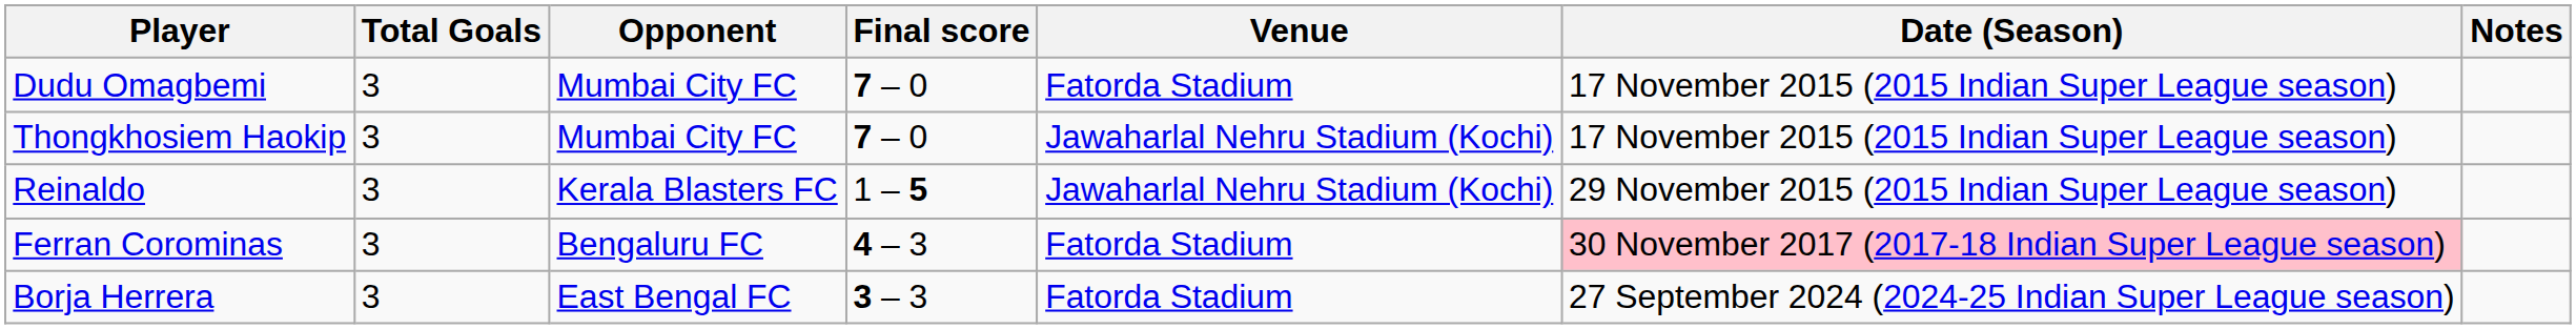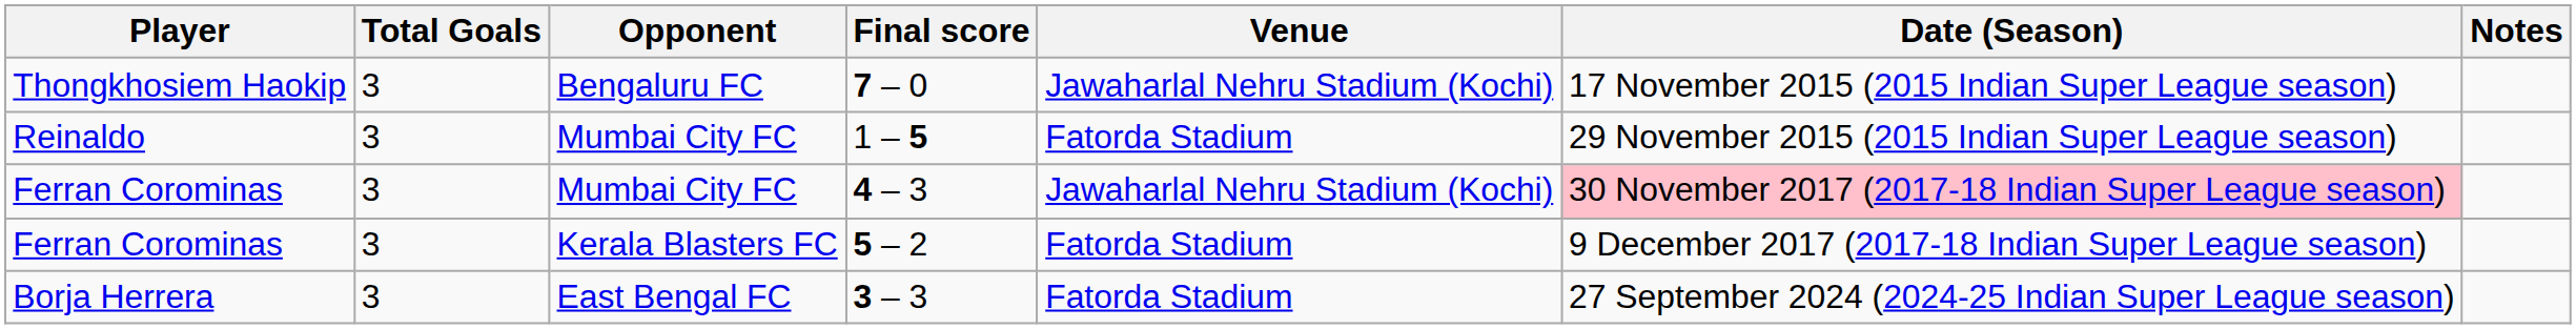- row: Dudu Omagbemi | 3 | Mumbai City FC | 7 – 0 | Fatorda Stadium | 17 November 2015 (2015 Indian Super League season)
Thongkhosiem Haokip | Opponent: Mumbai City FC -> Bengaluru FC
Reinaldo | Opponent: Kerala Blasters FC -> Mumbai City FC
Reinaldo | Venue: Jawaharlal Nehru Stadium (Kochi) -> Fatorda Stadium
Ferran Corominas / 4 – 3 | Opponent: Bengaluru FC -> Mumbai City FC
Ferran Corominas / 4 – 3 | Venue: Fatorda Stadium -> Jawaharlal Nehru Stadium (Kochi)
+ row: Ferran Corominas | 3 | Kerala Blasters FC | 5 – 2 | Fatorda Stadium | 9 December 2017 (2017-18 Indian Super League season)
